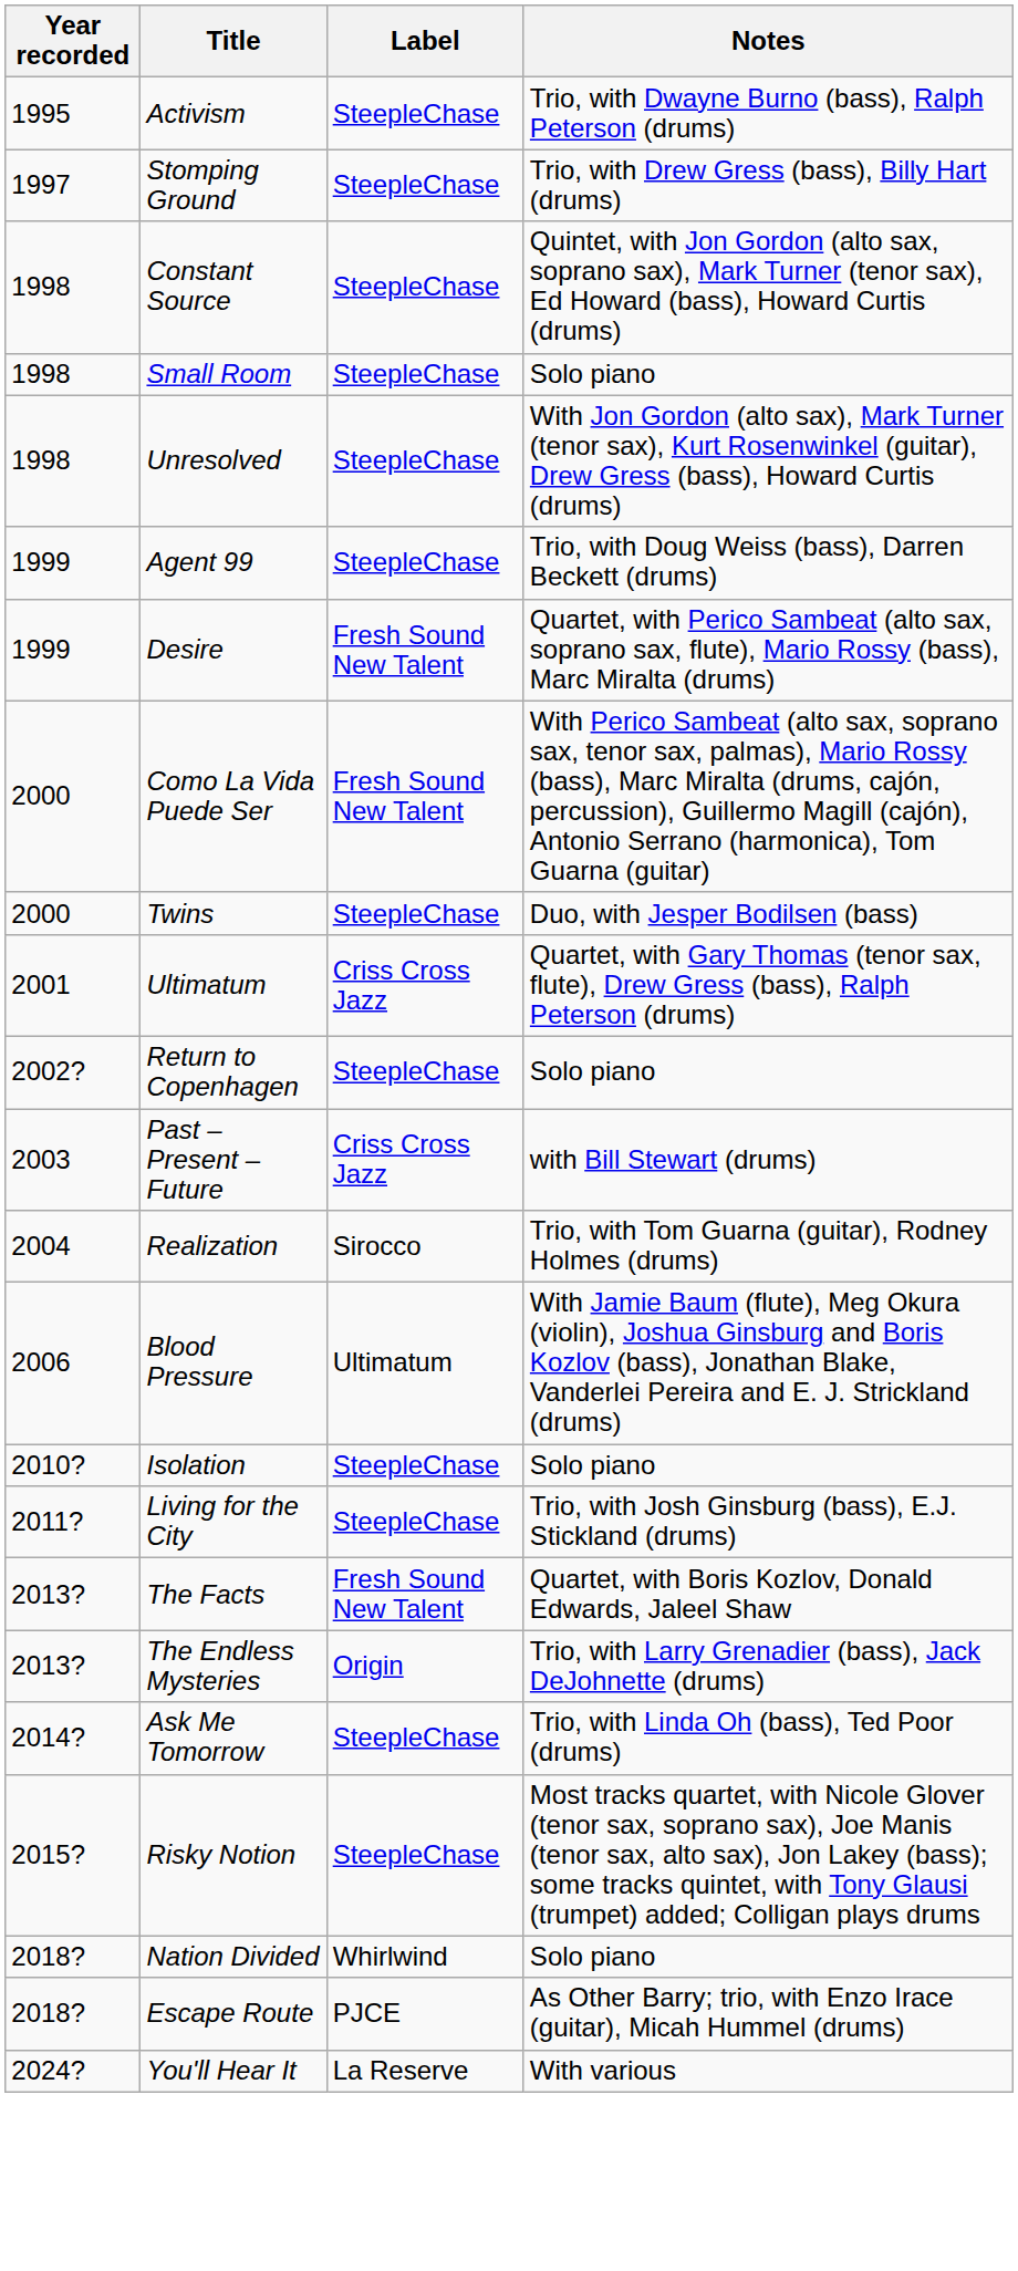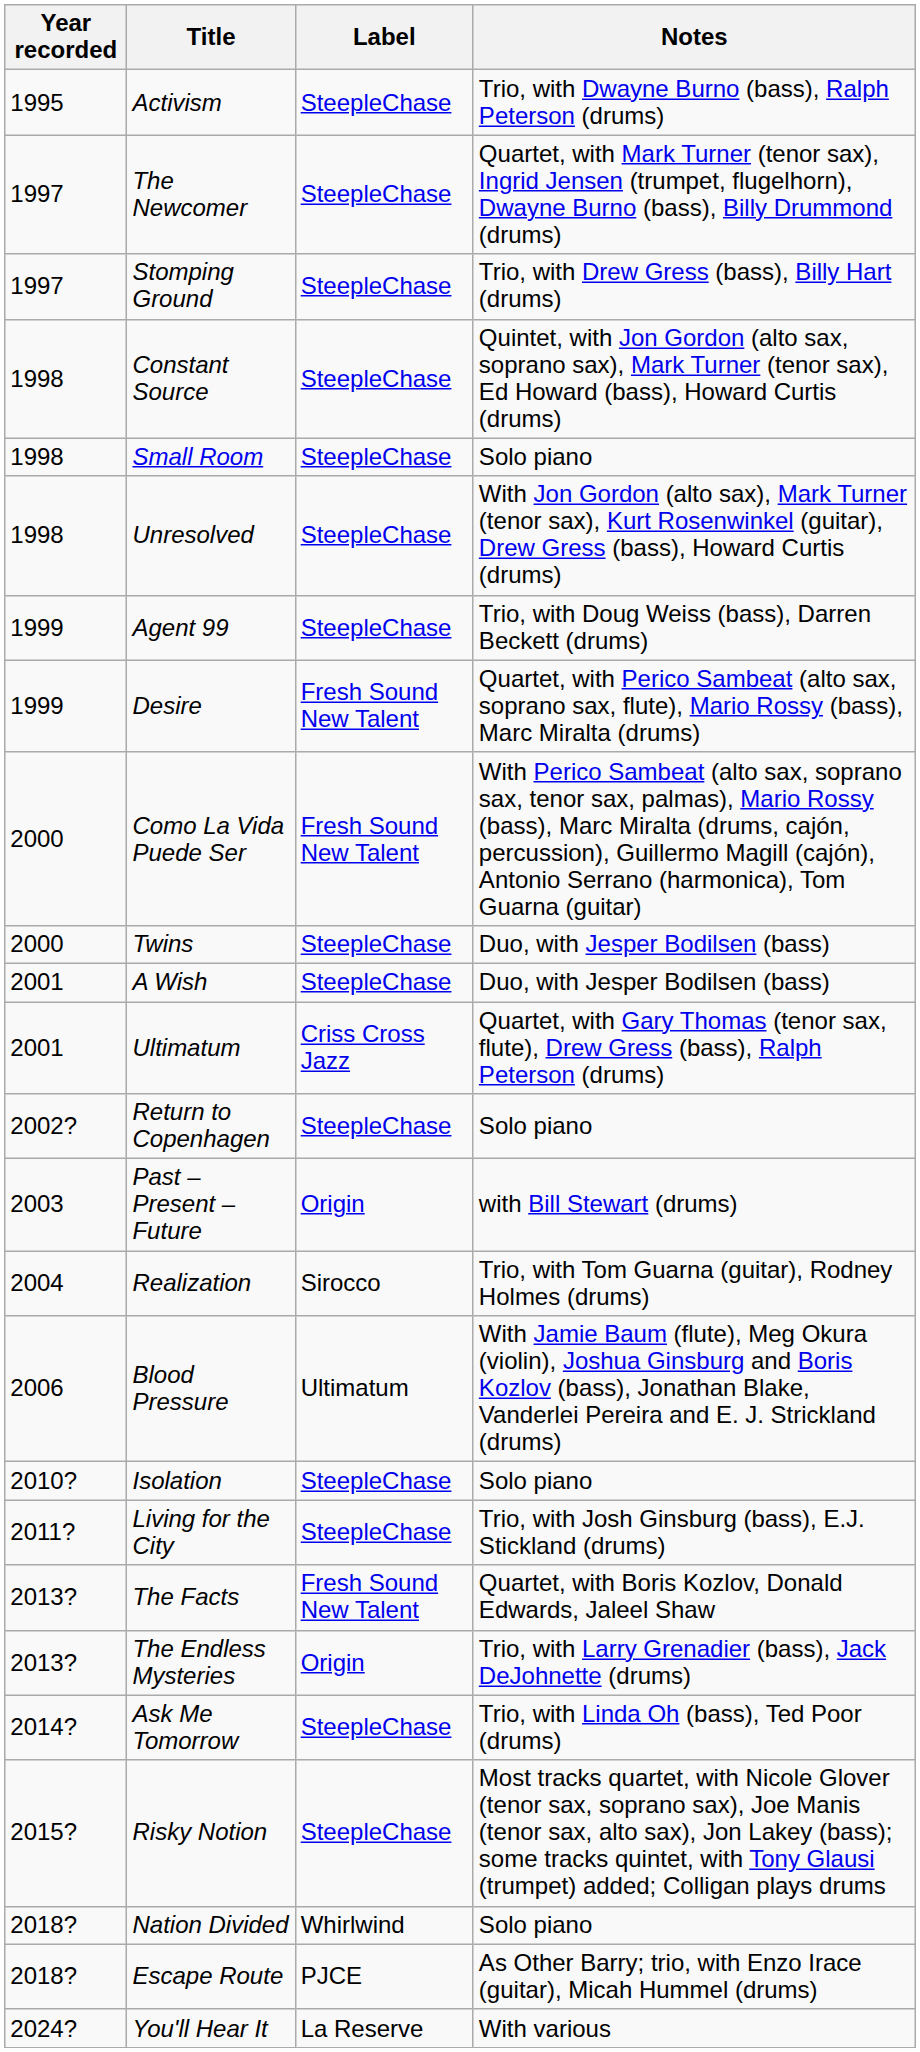+ row: 1997 | The Newcomer | SteepleChase | Quartet, with Mark Turner (tenor sax), Ingrid Jensen (trumpet, flugelhorn), Dwayne Burno (bass), Billy Drummond (drums)
+ row: 2001 | A Wish | SteepleChase | Duo, with Jesper Bodilsen (bass)
Past – Present – Future | Label: Criss Cross Jazz -> Origin
